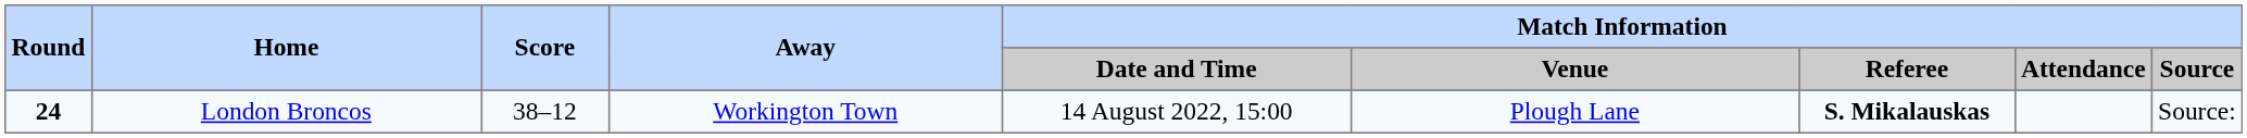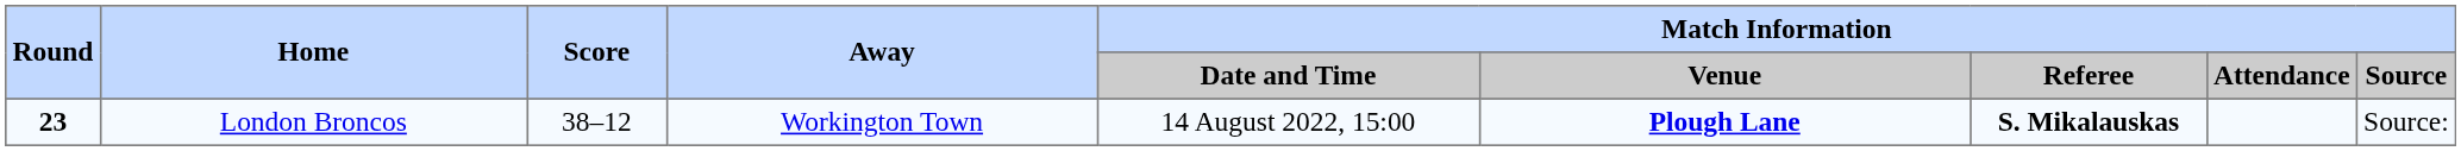London Broncos | Round: 24 -> 23
London Broncos | Match Information / Venue: normal -> bold
